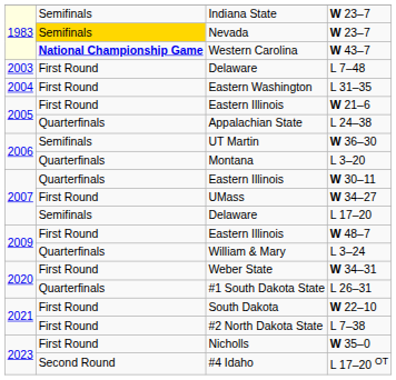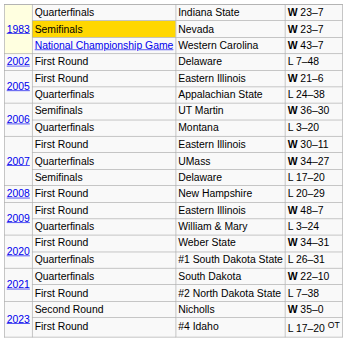Indiana State / W 23–7 | column 2: Semifinals -> Quarterfinals
W 43–7 | column 2: bold -> normal
L 7–48 | column 1: 2003 -> 2002
- row: 2004 | First Round | Eastern Washington | L 31–35
W 30–11 | column 2: Quarterfinals -> First Round
W 34–27 | column 2: First Round -> Quarterfinals
+ row: 2008 | First Round | New Hampshire | L 20–29
W 22–10 | column 2: First Round -> Quarterfinals
W 35–0 | column 2: First Round -> Second Round
L 17–20 OT | column 2: Second Round -> First Round
